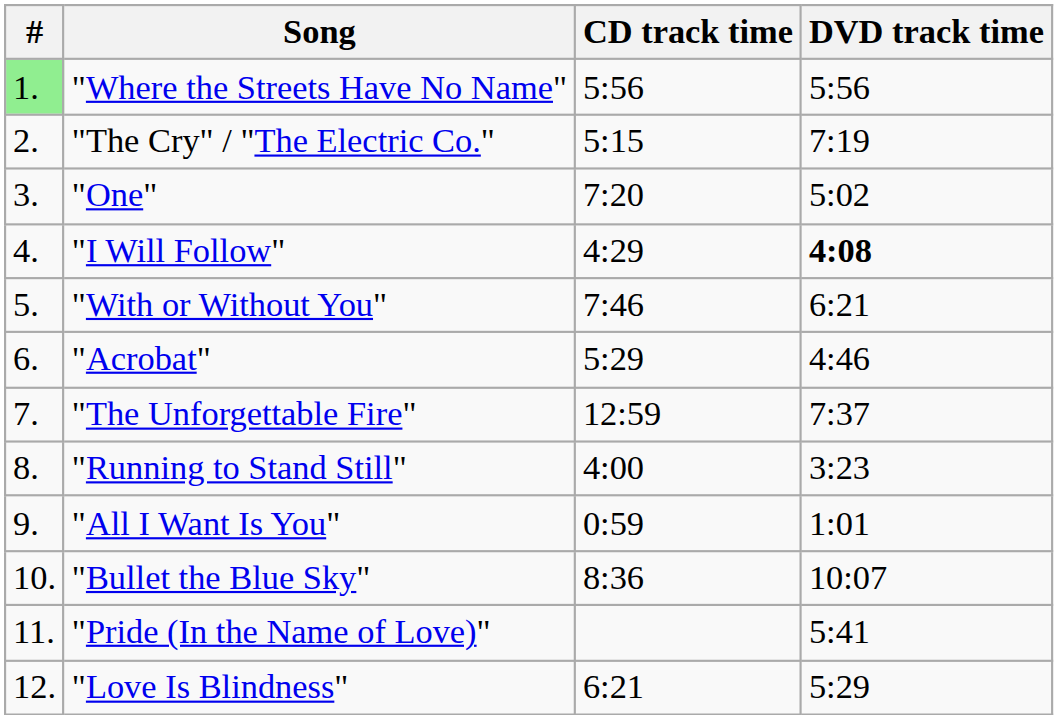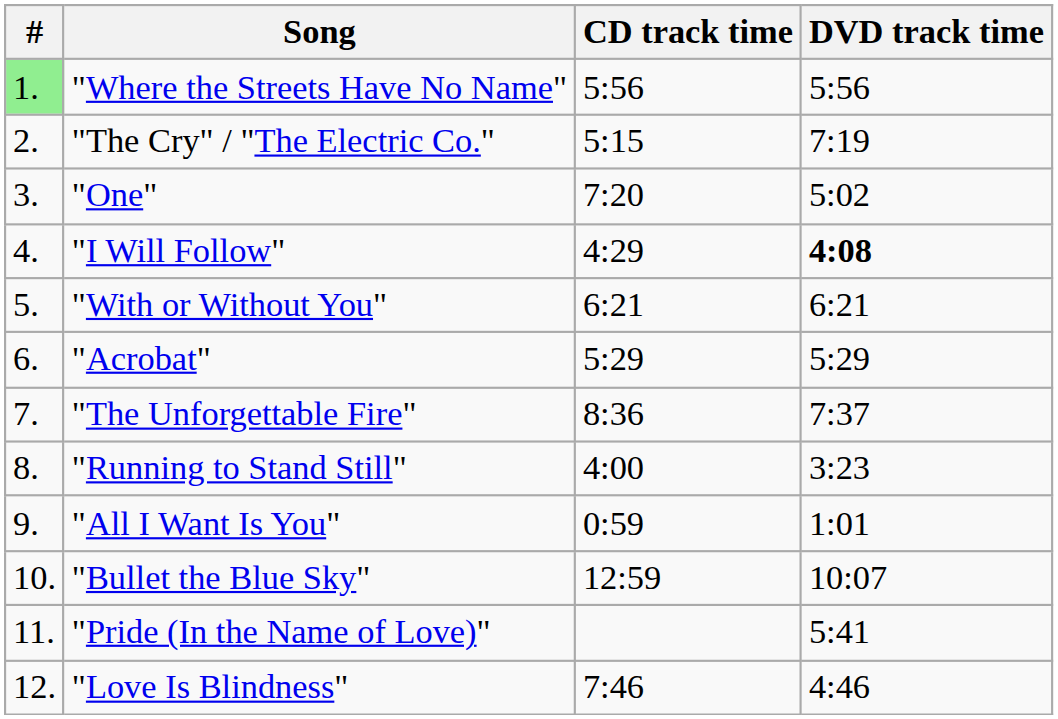"With or Without You" | CD track time: 7:46 -> 6:21
"Acrobat" | DVD track time: 4:46 -> 5:29
"The Unforgettable Fire" | CD track time: 12:59 -> 8:36
"Bullet the Blue Sky" | CD track time: 8:36 -> 12:59
"Love Is Blindness" | CD track time: 6:21 -> 7:46
"Love Is Blindness" | DVD track time: 5:29 -> 4:46
